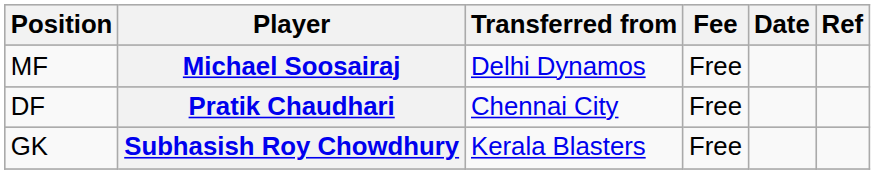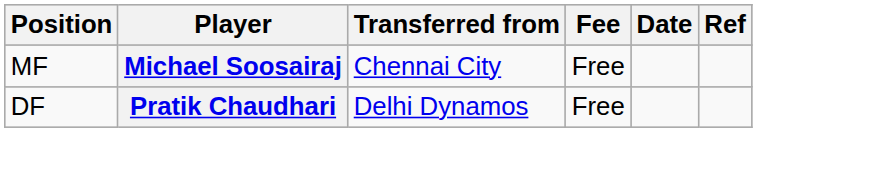Michael Soosairaj | Transferred from: Delhi Dynamos -> Chennai City
Pratik Chaudhari | Transferred from: Chennai City -> Delhi Dynamos
- row: GK | Subhasish Roy Chowdhury | Kerala Blasters | Free
